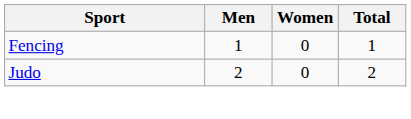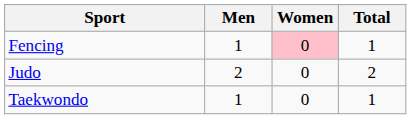Fencing | Women: no background -> pink background
+ row: Taekwondo | 1 | 0 | 1
